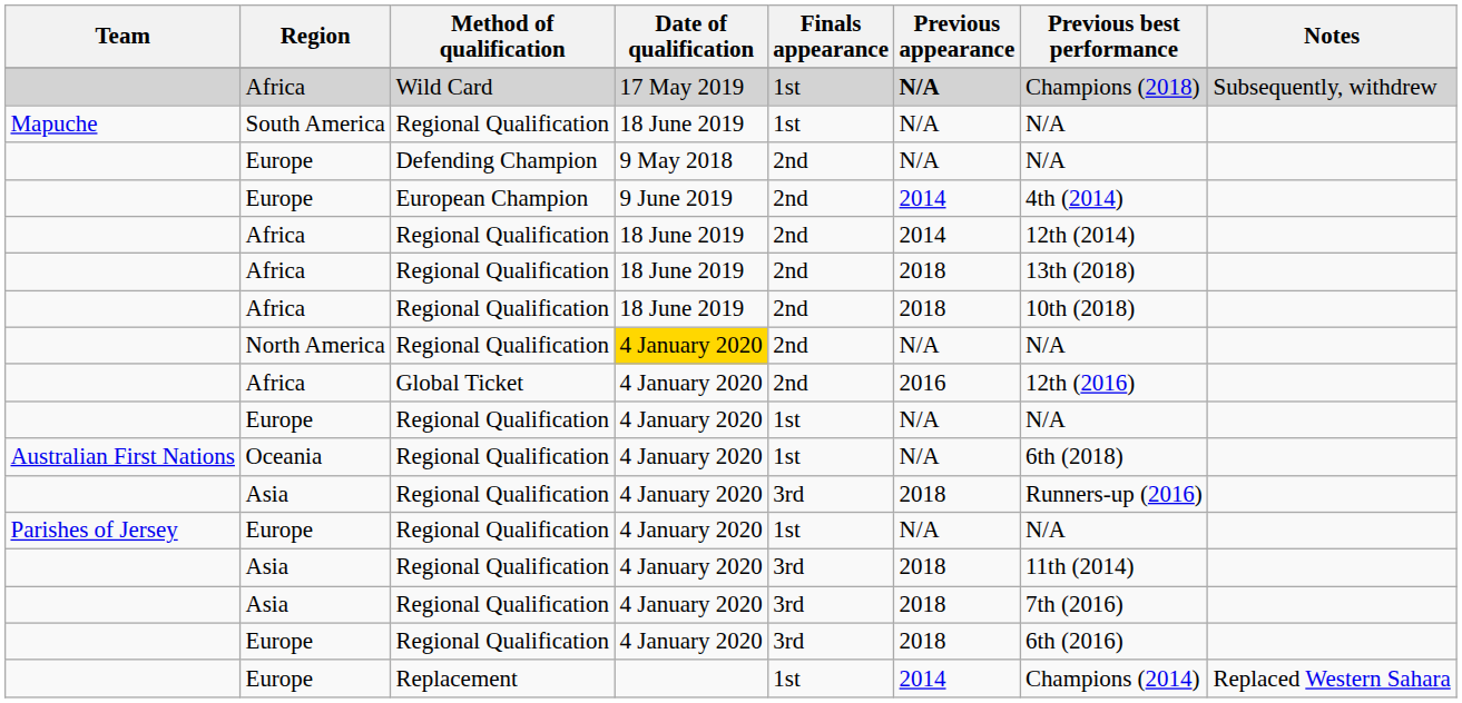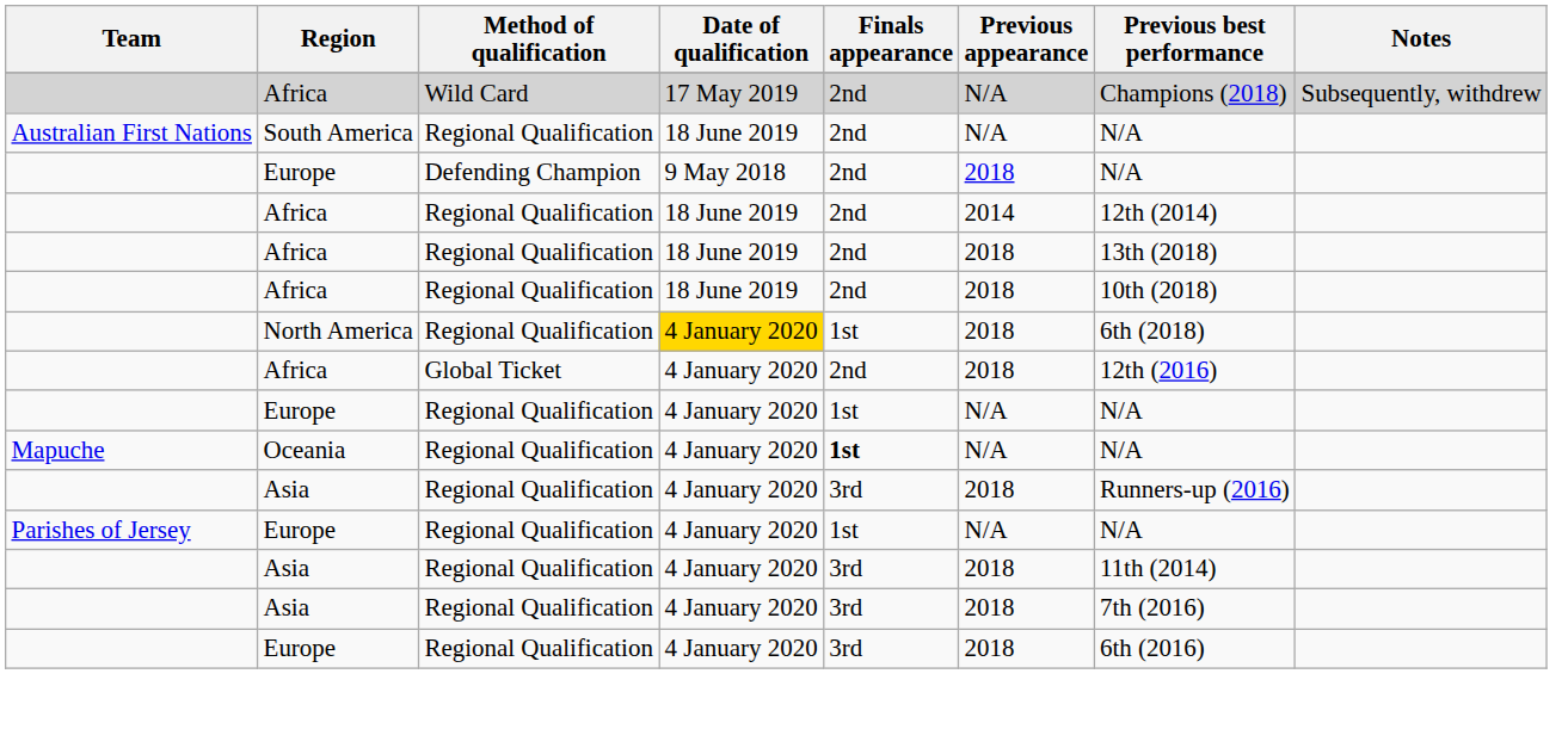Africa / Wild Card | Finals appearance: 1st -> 2nd
Africa / Wild Card | Previous appearance: bold -> normal
South America | Team: Mapuche -> Australian First Nations
South America | Finals appearance: 1st -> 2nd
Europe / Defending Champion | Previous appearance: N/A -> 2018
- row: Europe | European Champion | 9 June 2019 | 2nd | 2014 | 4th (2014)
North America | Finals appearance: 2nd -> 1st
North America | Previous appearance: N/A -> 2018
North America | Previous best performance: N/A -> 6th (2018)
Africa / Global Ticket | Previous appearance: 2016 -> 2018
Oceania | Team: Australian First Nations -> Mapuche
Oceania | Finals appearance: normal -> bold
Oceania | Previous best performance: 6th (2018) -> N/A
- row: Europe | Replacement | 1st | 2014 | Champions (2014) | Replaced Western Sahara
